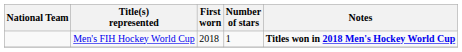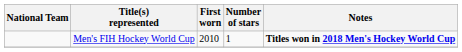Men's FIH Hockey World Cup | First worn: 2018 -> 2010
